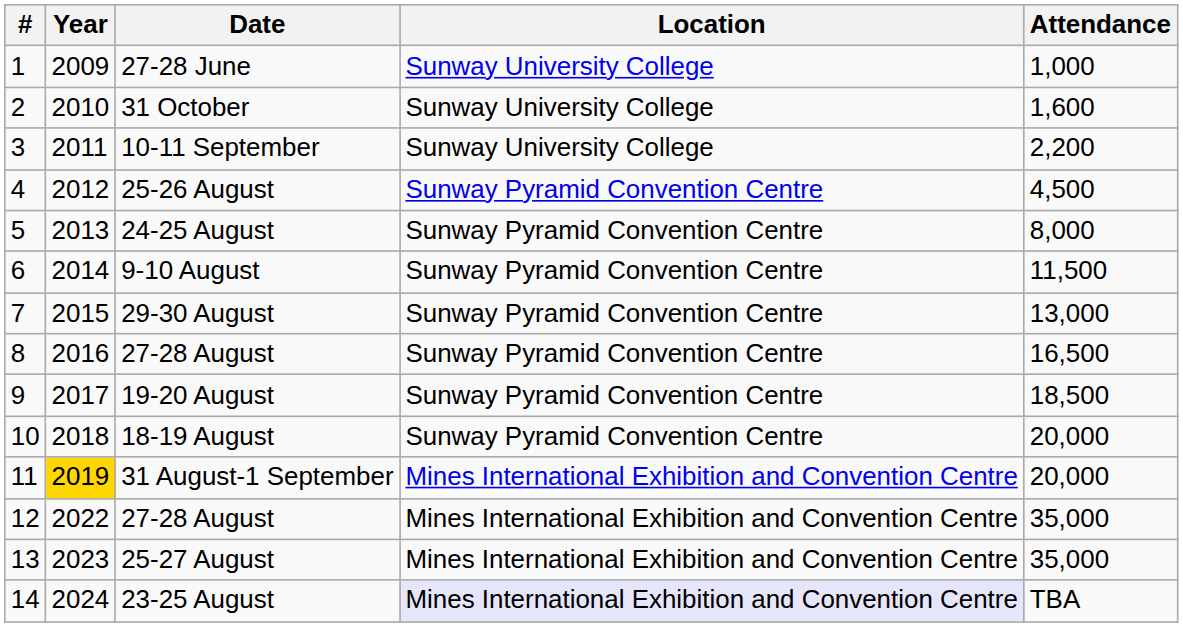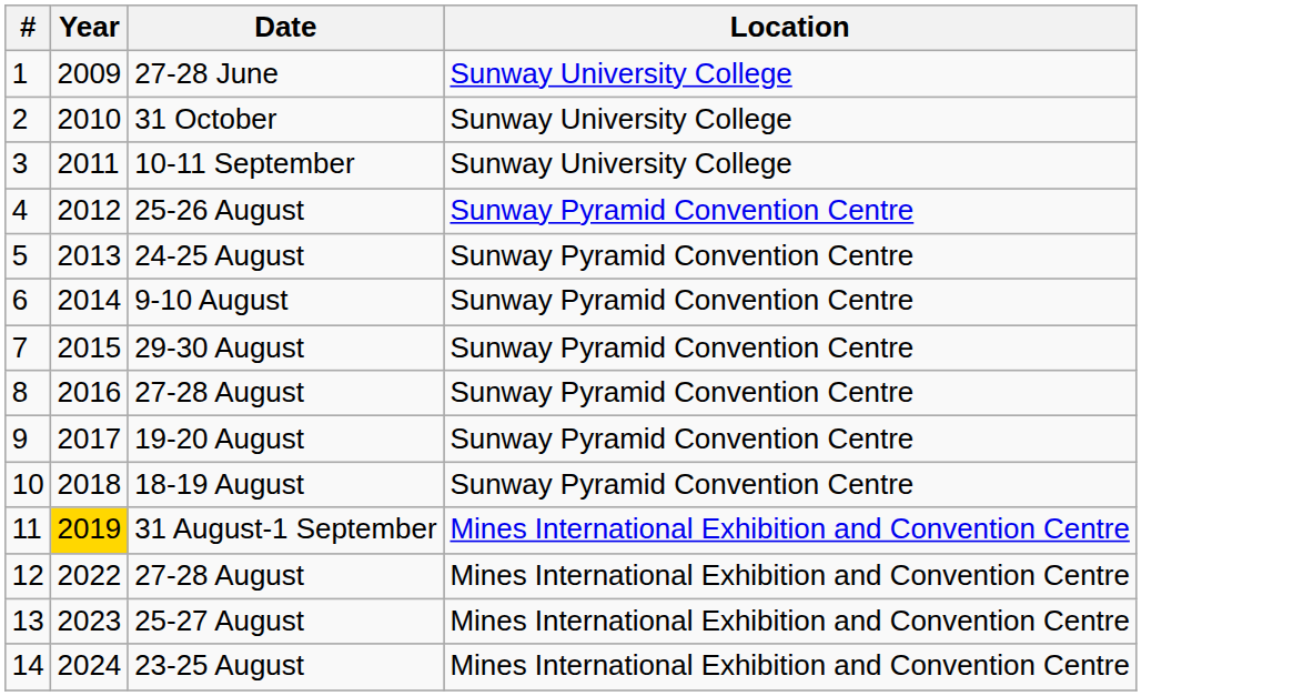- column: Attendance | 1,000 | 1,600 | 2,200 | 4,500 | 8,000 | 11,500 | 13,000 | 16,500 | 18,500 | 20,000 | 20,000 | 35,000 | 35,000 | TBA
23-25 August | Location: lavender background -> no background
